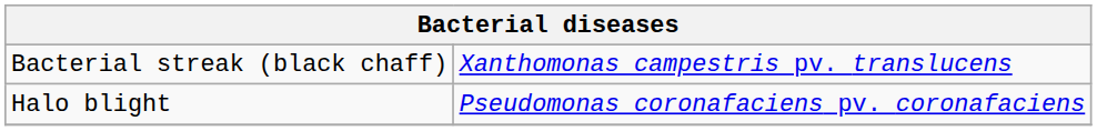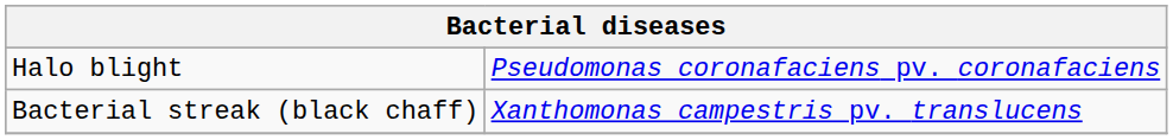rows swapped: Bacterial streak (black chaff) <-> Halo blight
